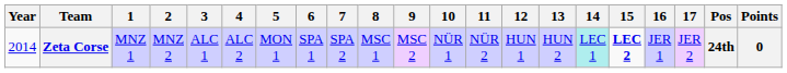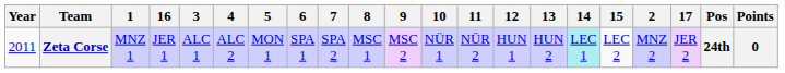columns swapped: 2 <-> 16
Zeta Corse | Year: 2014 -> 2011
Zeta Corse | 15: bold -> normal
